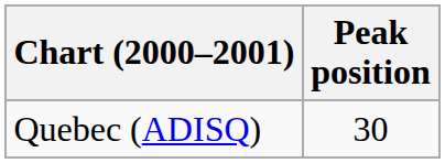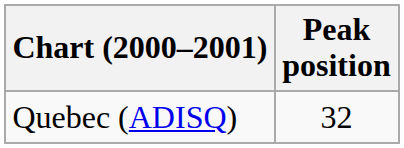Quebec (ADISQ) | Peak position: 30 -> 32
